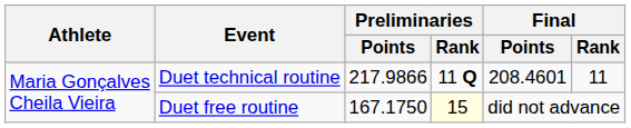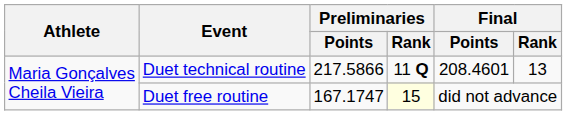Duet technical routine | Preliminaries / Points: 217.9866 -> 217.5866
Duet technical routine | Final / Rank: 11 -> 13
Duet free routine | Preliminaries / Points: 167.1750 -> 167.1747
